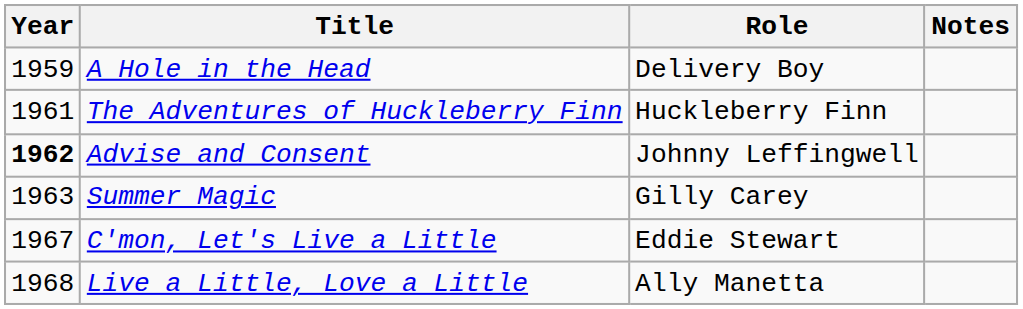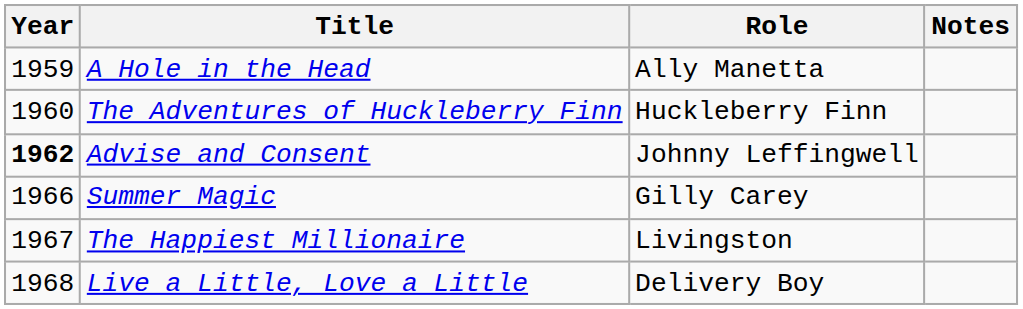A Hole in the Head | Role: Delivery Boy -> Ally Manetta
The Adventures of Huckleberry Finn | Year: 1961 -> 1960
Summer Magic | Year: 1963 -> 1966
- row: 1967 | C'mon, Let's Live a Little | Eddie Stewart
+ row: 1967 | The Happiest Millionaire | Livingston
Live a Little, Love a Little | Role: Ally Manetta -> Delivery Boy
